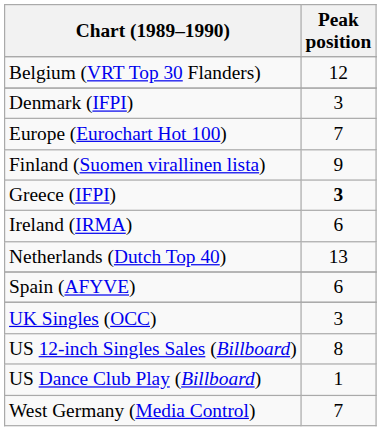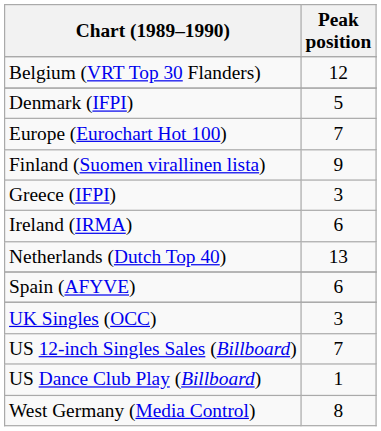Denmark (IFPI) | Peak position: 3 -> 5
Greece (IFPI) | Peak position: bold -> normal
US 12-inch Singles Sales (Billboard) | Peak position: 8 -> 7
West Germany (Media Control) | Peak position: 7 -> 8
